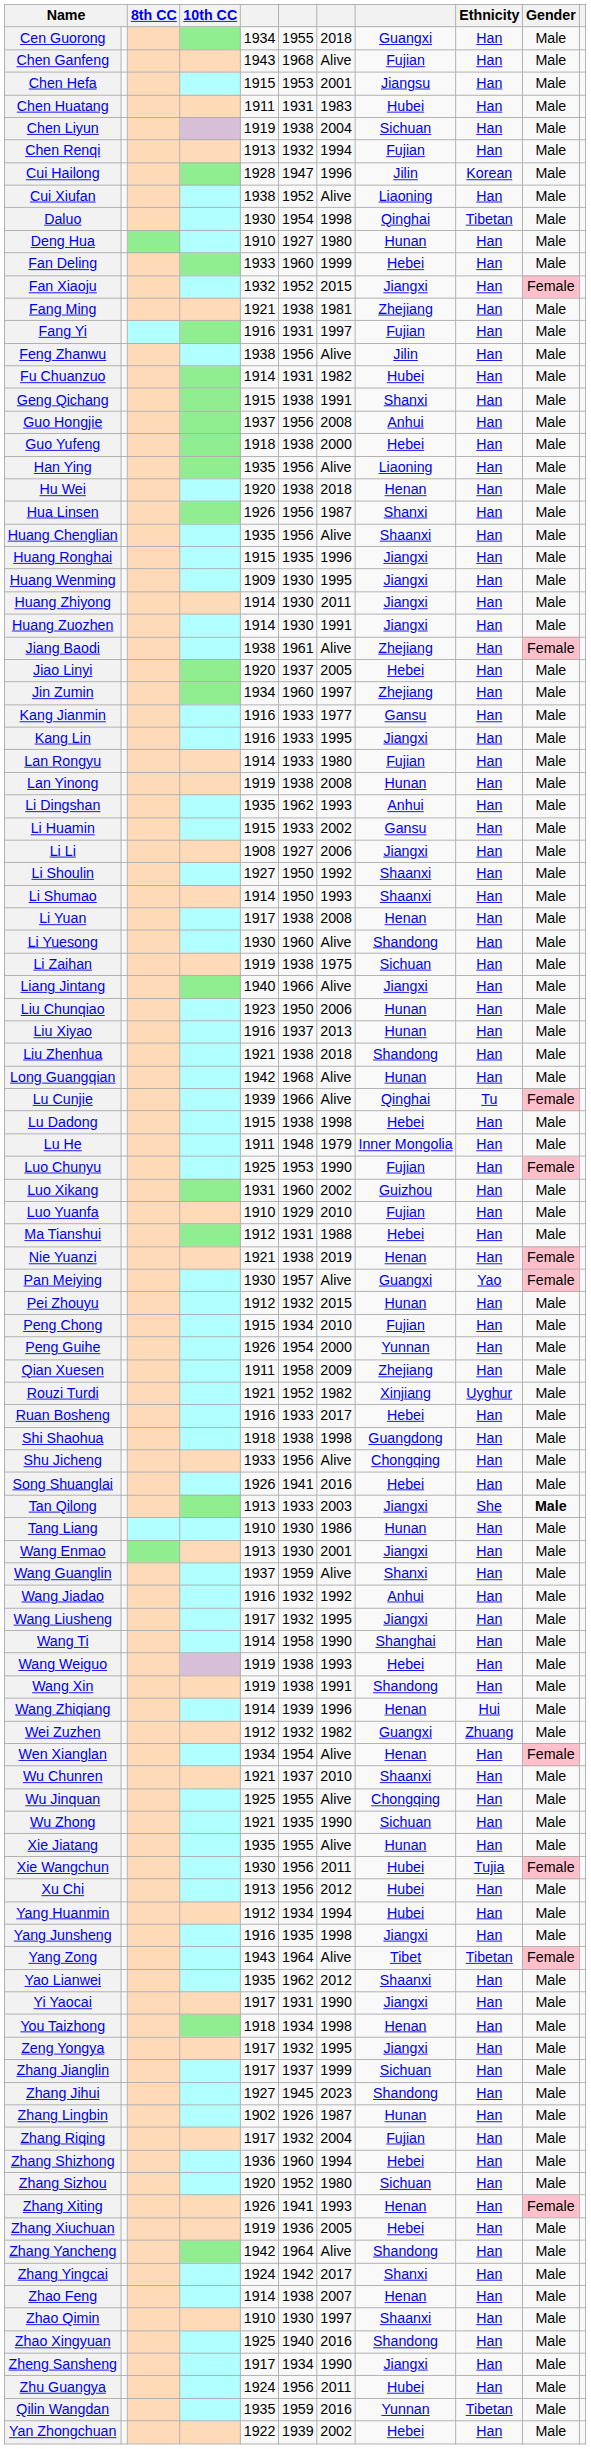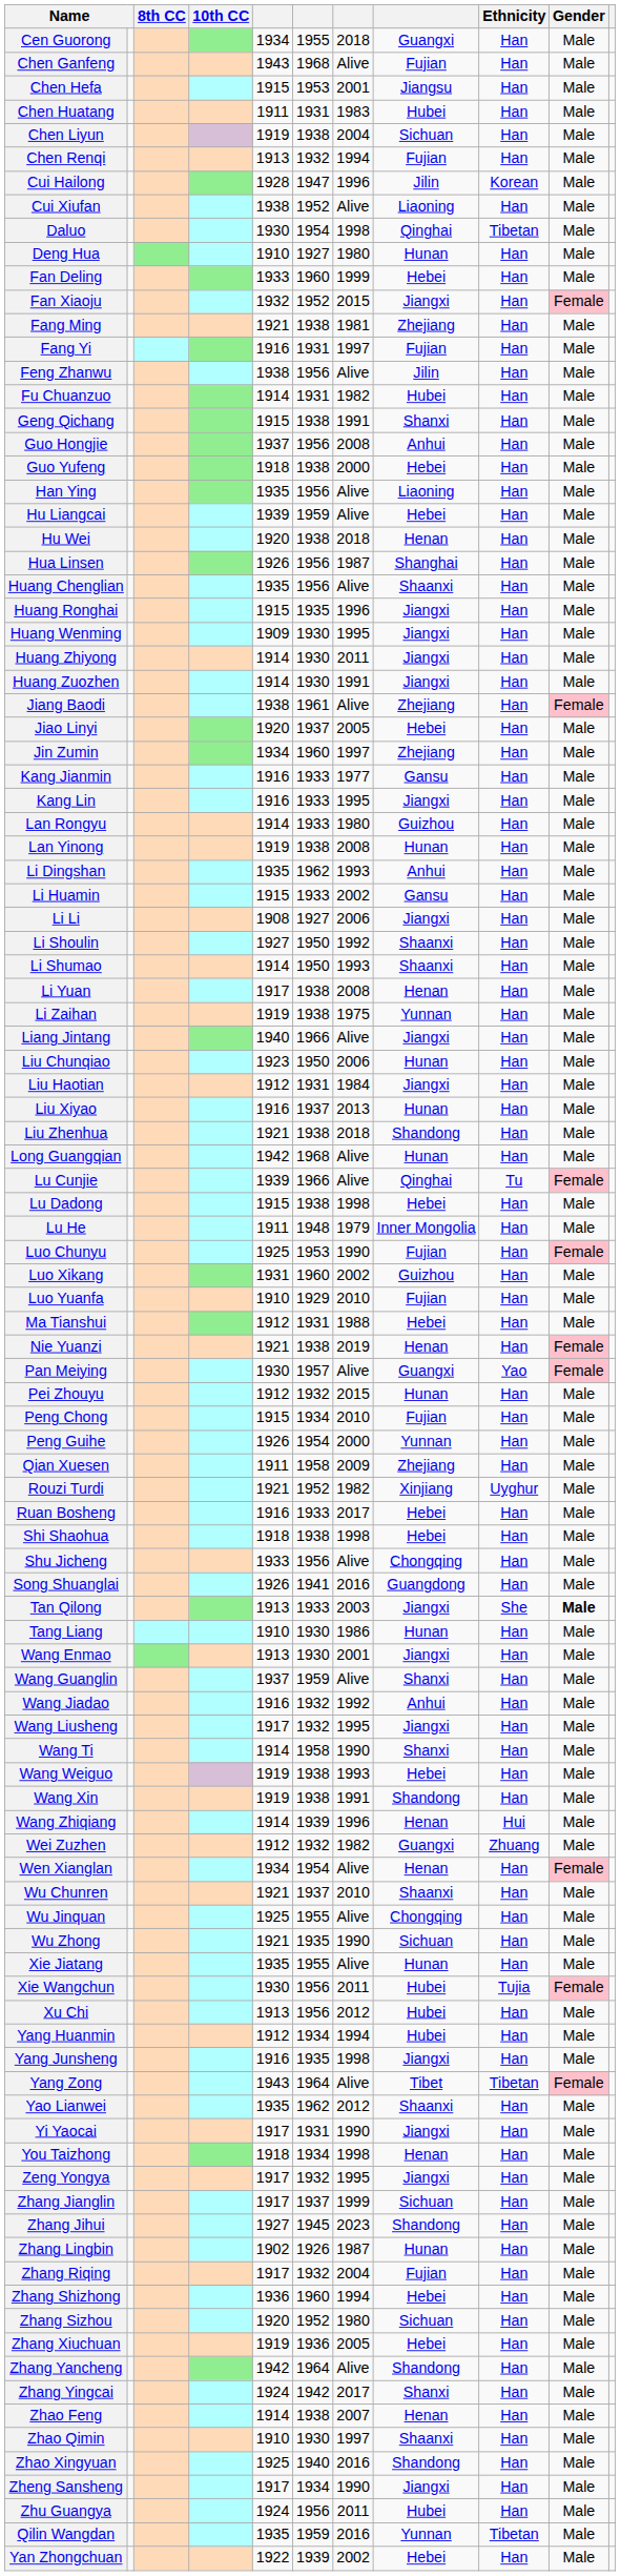+ row: Hu Liangcai | 1939 | 1959 | Alive | Hebei | Han | Male
Hua Linsen | column 8: Shanxi -> Shanghai
Lan Rongyu | column 8: Fujian -> Guizhou
- row: Li Yuesong | 1930 | 1960 | Alive | Shandong | Han | Male
Li Zaihan | column 8: Sichuan -> Yunnan
+ row: Liu Haotian | 1912 | 1931 | 1984 | Jiangxi | Han | Male
Shi Shaohua | column 8: Guangdong -> Hebei
Song Shuanglai | column 8: Hebei -> Guangdong
Wang Ti | column 8: Shanghai -> Shanxi
- row: Zhang Xiting | 1926 | 1941 | 1993 | Henan | Han | Female
